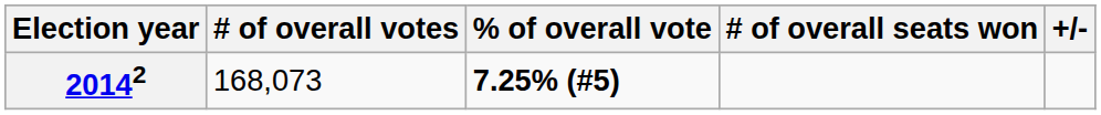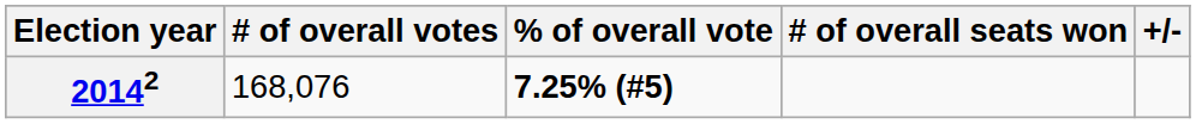20142 | # of overall votes: 168,073 -> 168,076
